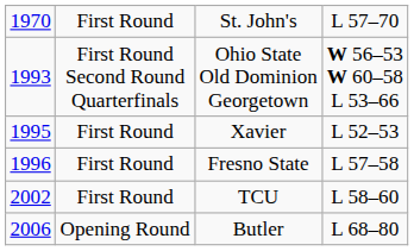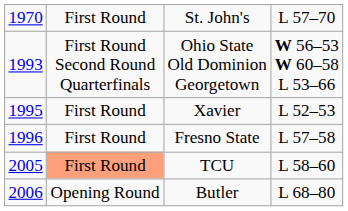TCU | column 1: 2002 -> 2005
TCU | column 2: no background -> lightsalmon background
